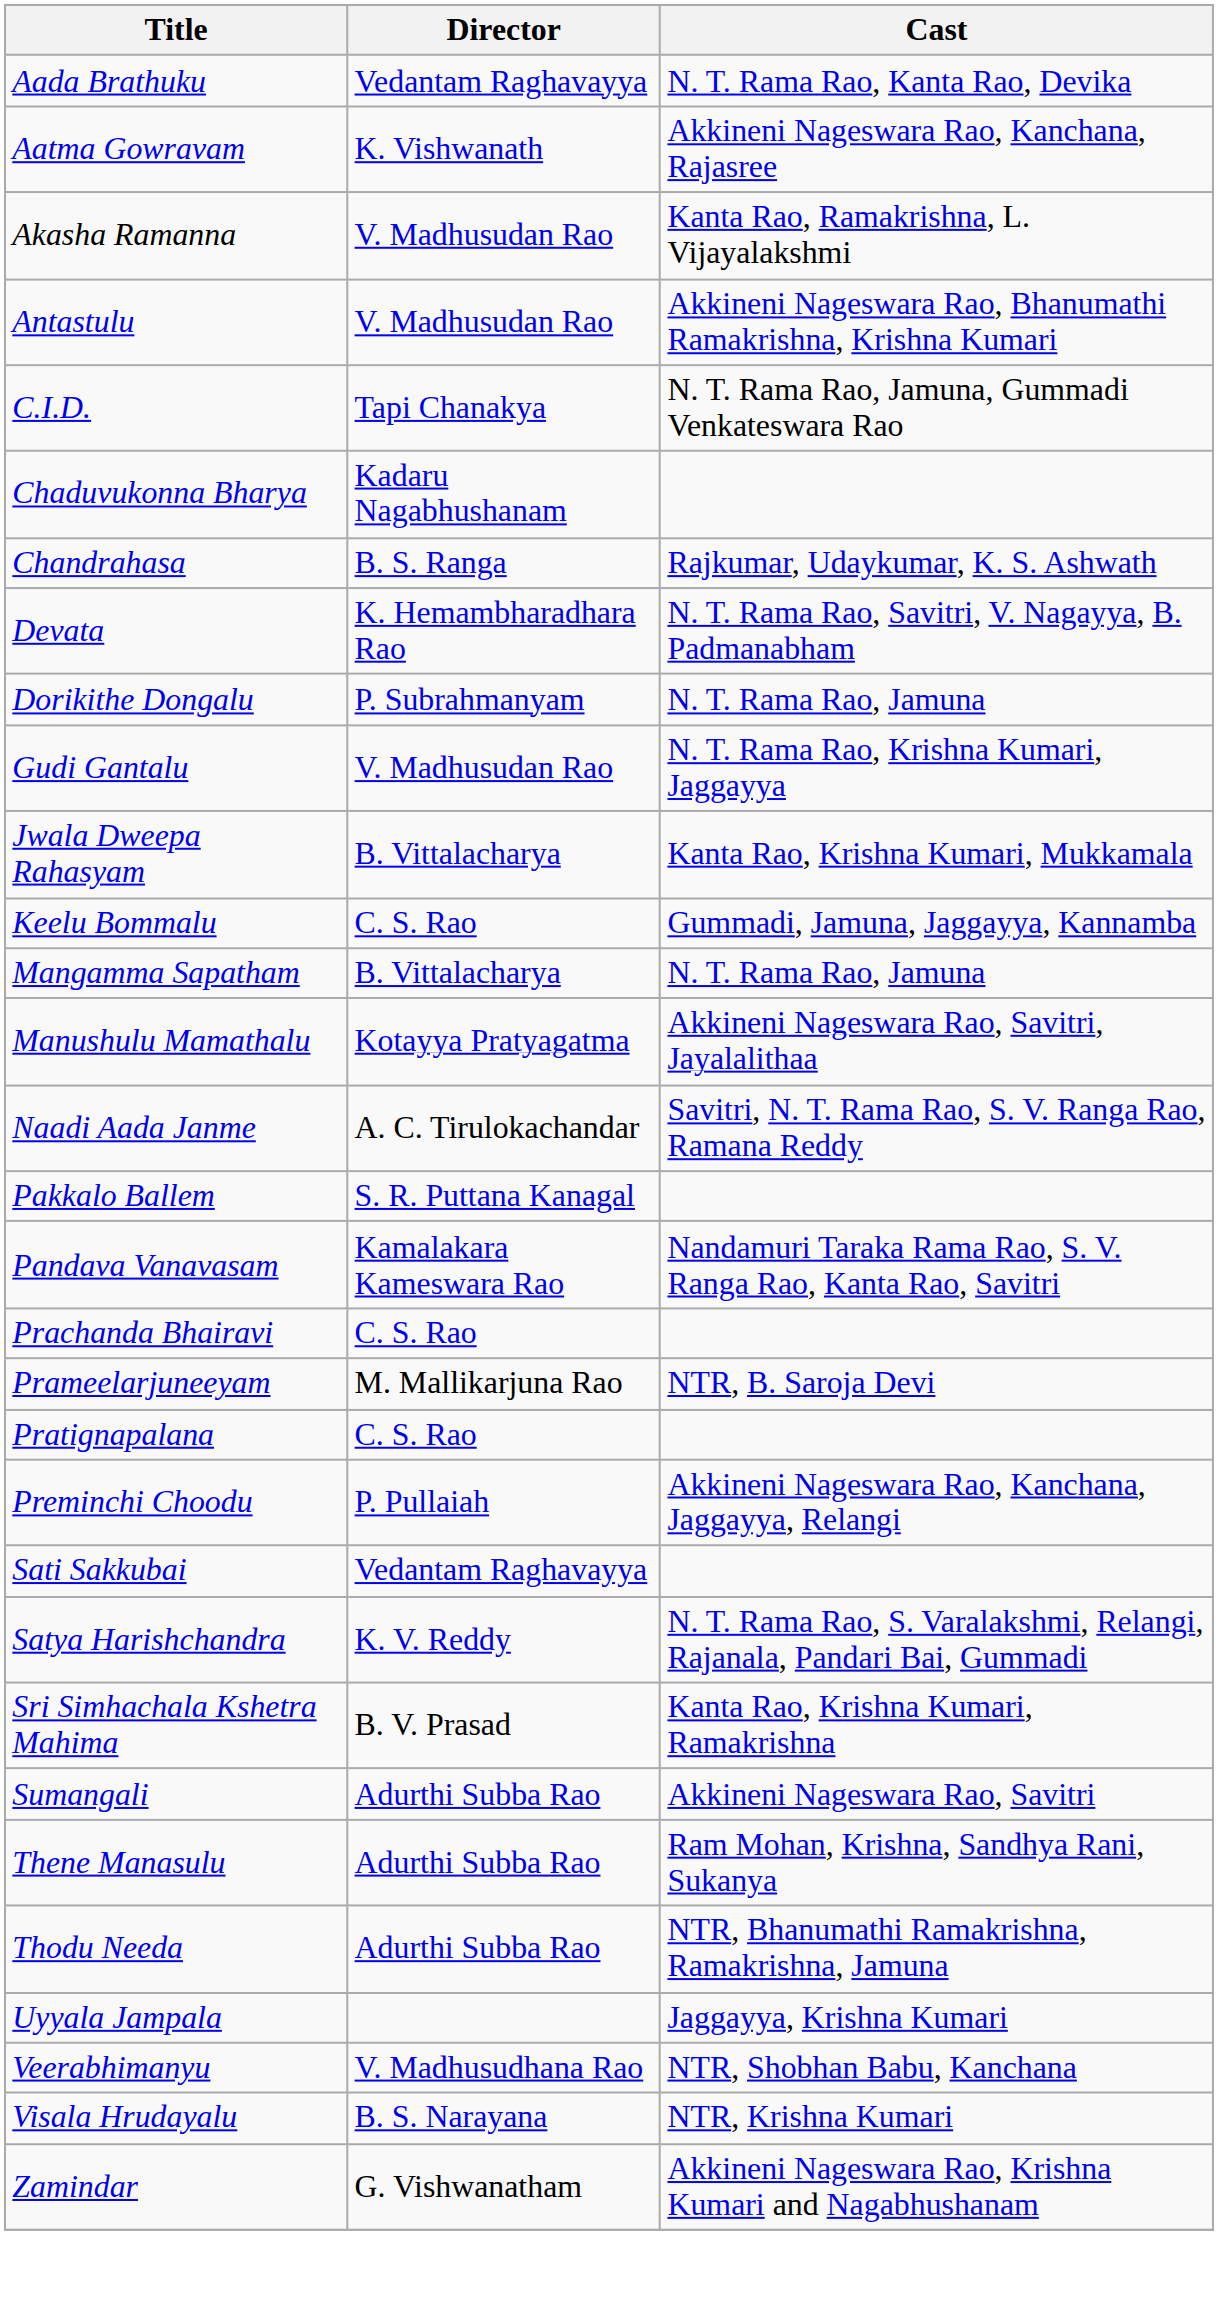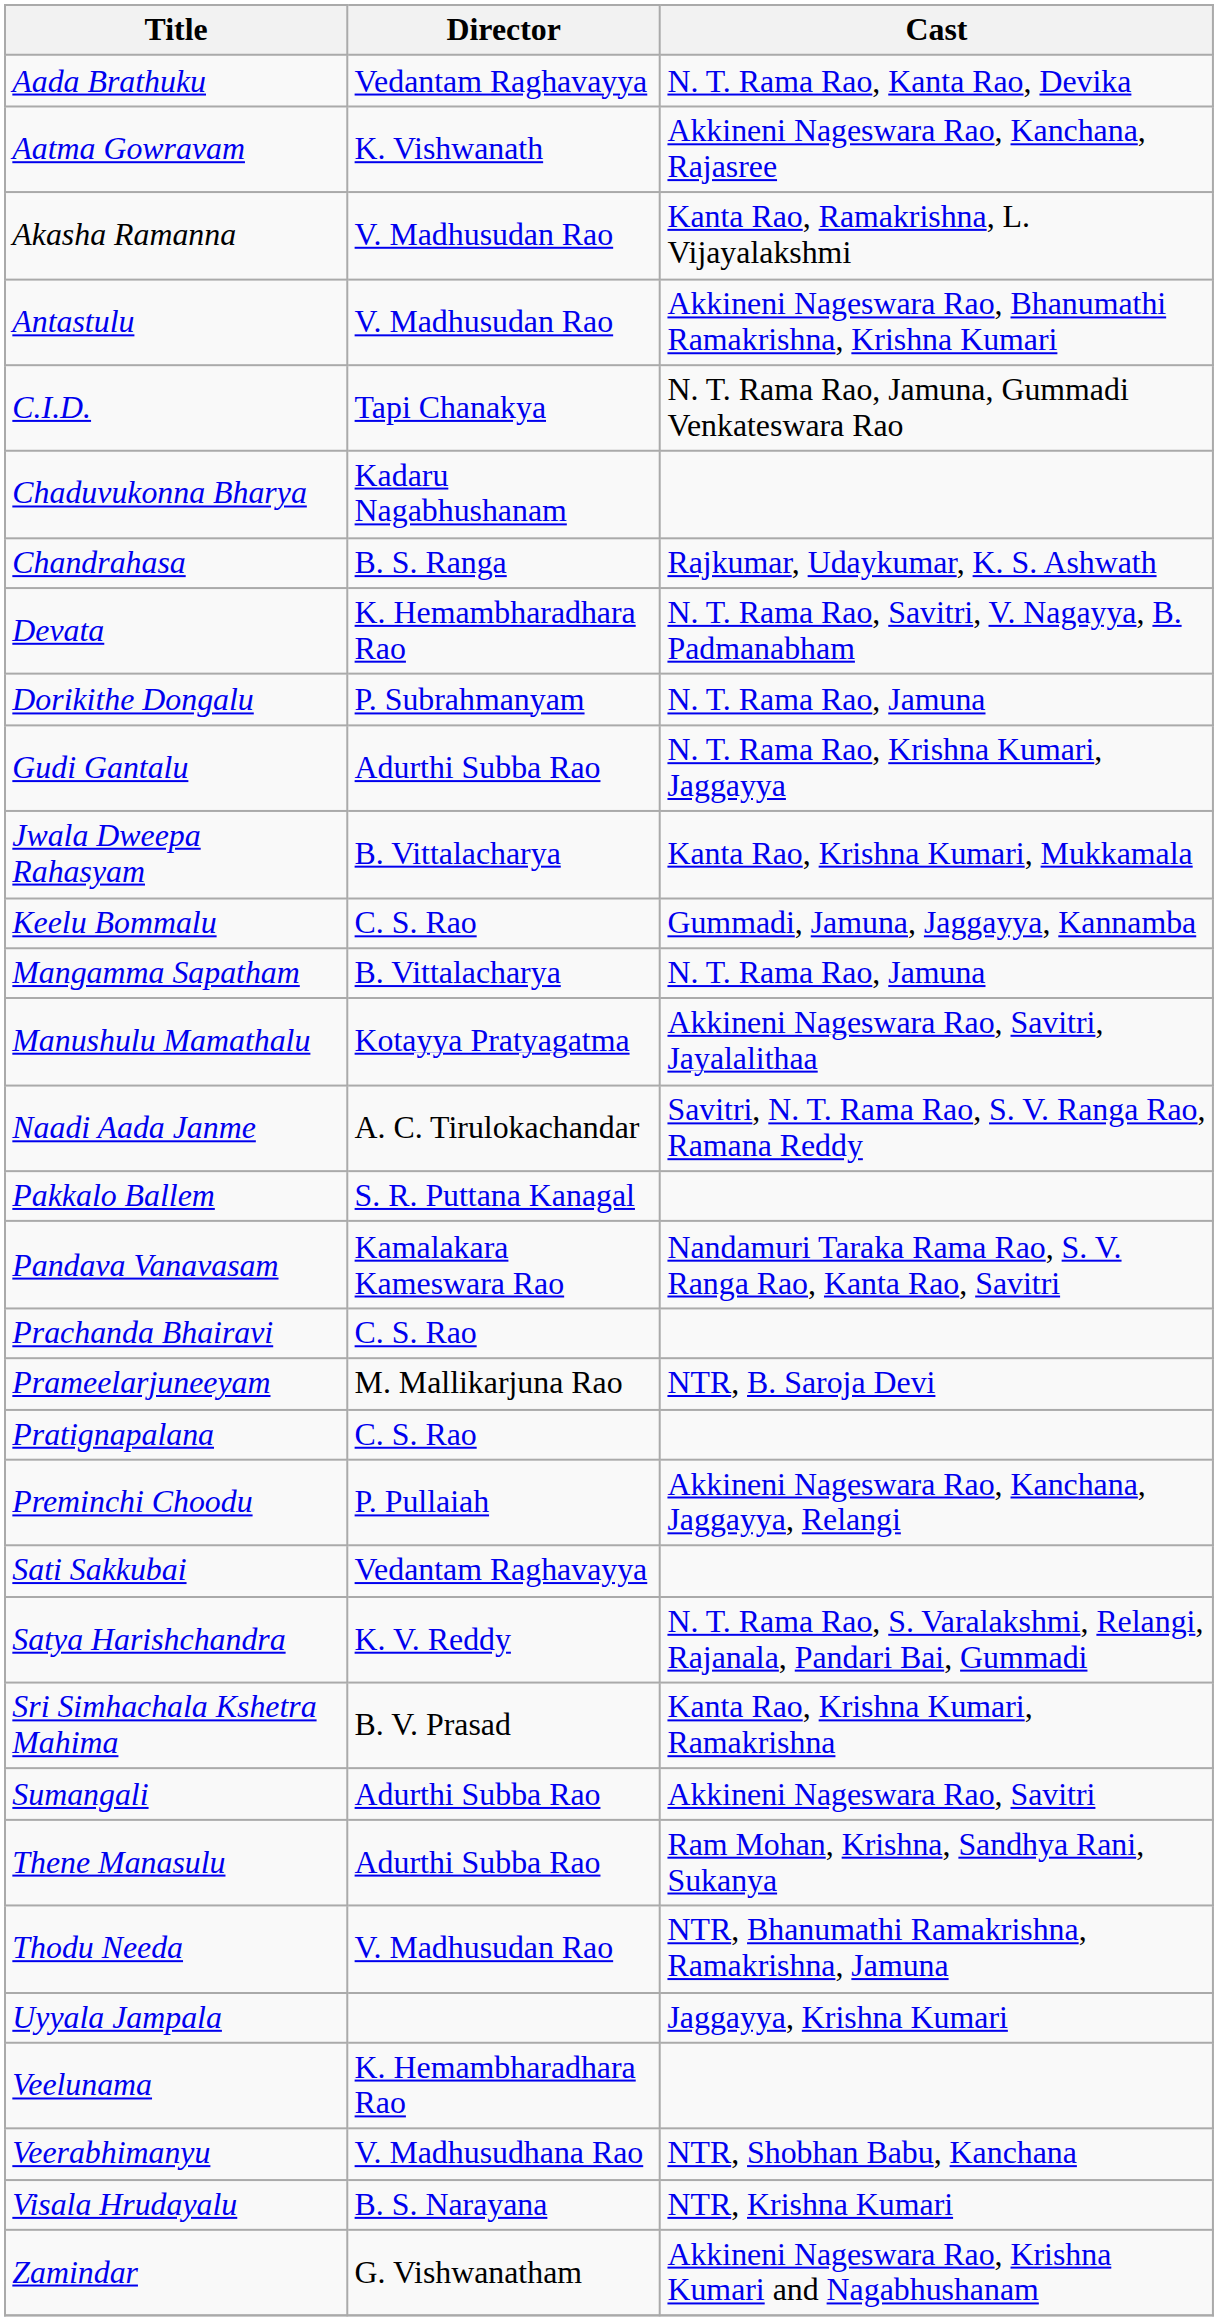Gudi Gantalu | Director: V. Madhusudan Rao -> Adurthi Subba Rao
Thodu Needa | Director: Adurthi Subba Rao -> V. Madhusudan Rao
+ row: Veelunama | K. Hemambharadhara Rao
